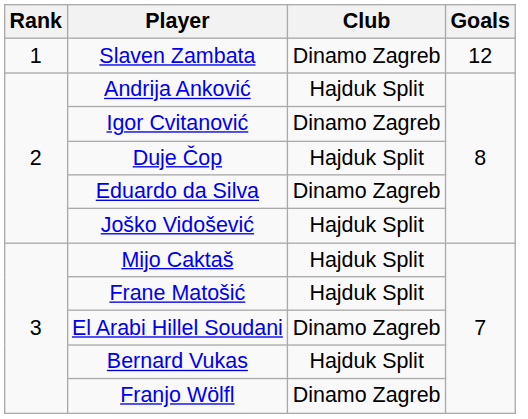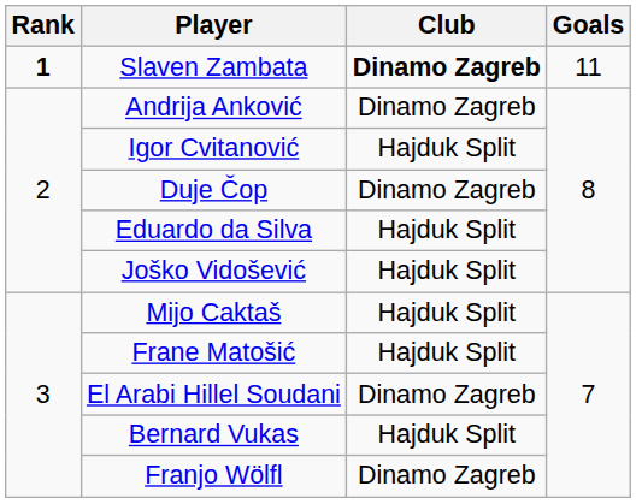Slaven Zambata | Rank: normal -> bold
Slaven Zambata | Club: normal -> bold
Slaven Zambata | Goals: 12 -> 11
Andrija Anković | Club: Hajduk Split -> Dinamo Zagreb
Igor Cvitanović | Club: Dinamo Zagreb -> Hajduk Split
Duje Čop | Club: Hajduk Split -> Dinamo Zagreb
Eduardo da Silva | Club: Dinamo Zagreb -> Hajduk Split
